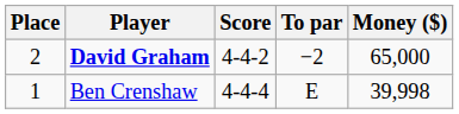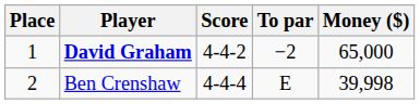David Graham | Place: 2 -> 1
Ben Crenshaw | Place: 1 -> 2
